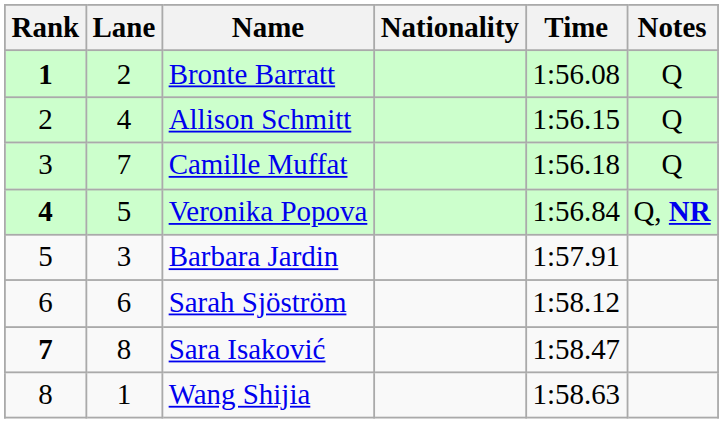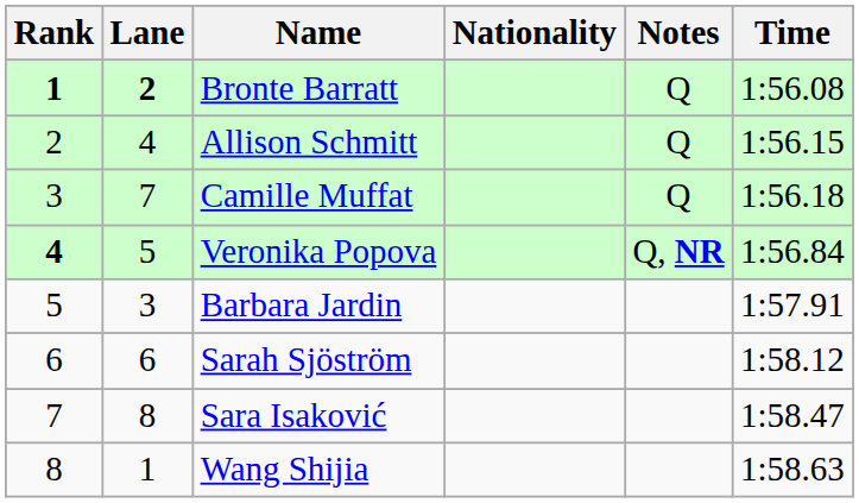columns swapped: Time <-> Notes
Bronte Barratt | Lane: normal -> bold
Sara Isaković | Rank: bold -> normal
